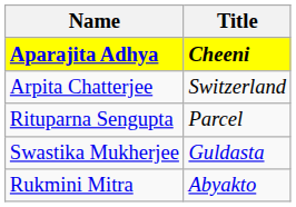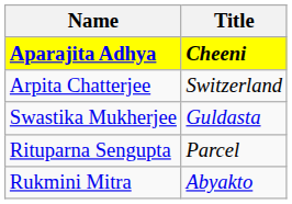rows swapped: Rituparna Sengupta <-> Swastika Mukherjee
